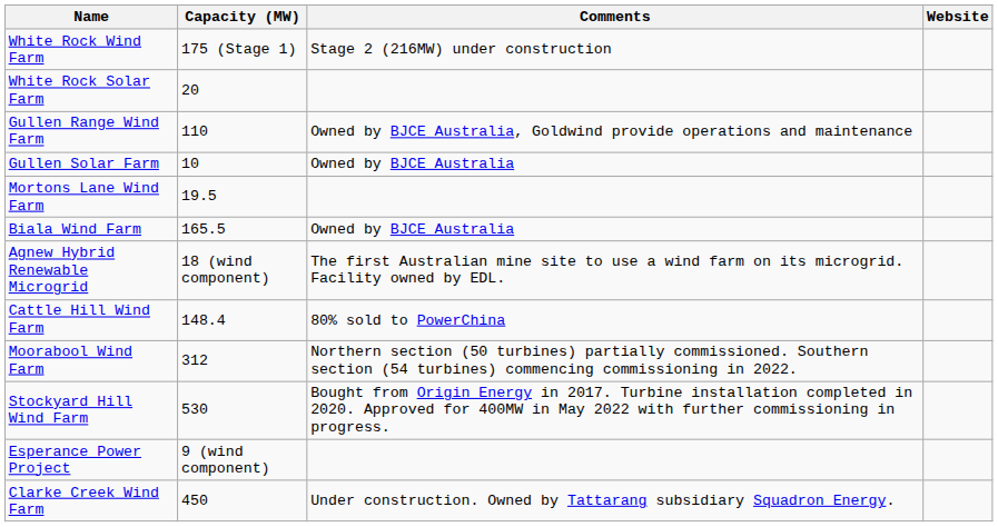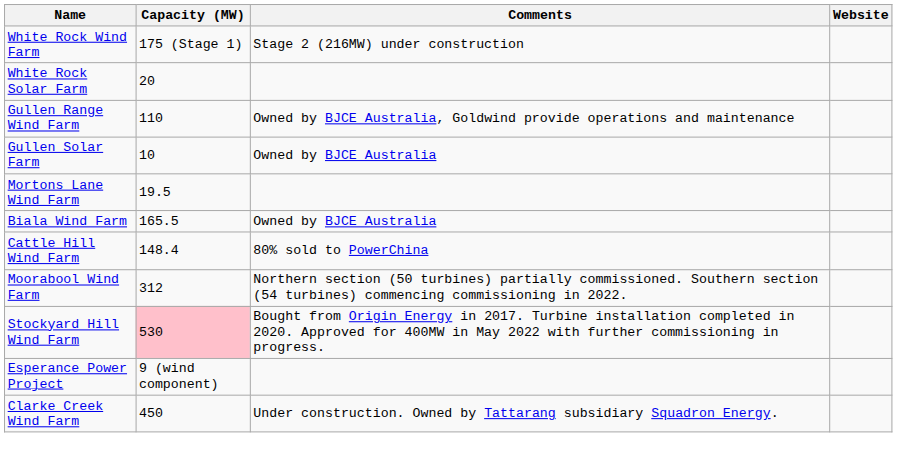- row: Agnew Hybrid Renewable Microgrid | 18 (wind component) | The first Australian mine site to use a wind farm on its microgrid. Facility owned by EDL.
Stockyard Hill Wind Farm | Capacity (MW): no background -> pink background
